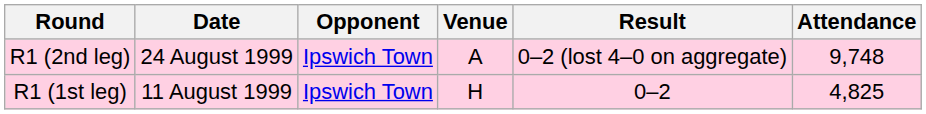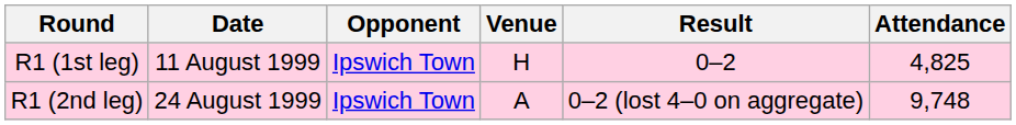rows swapped: R1 (1st leg) <-> R1 (2nd leg)
